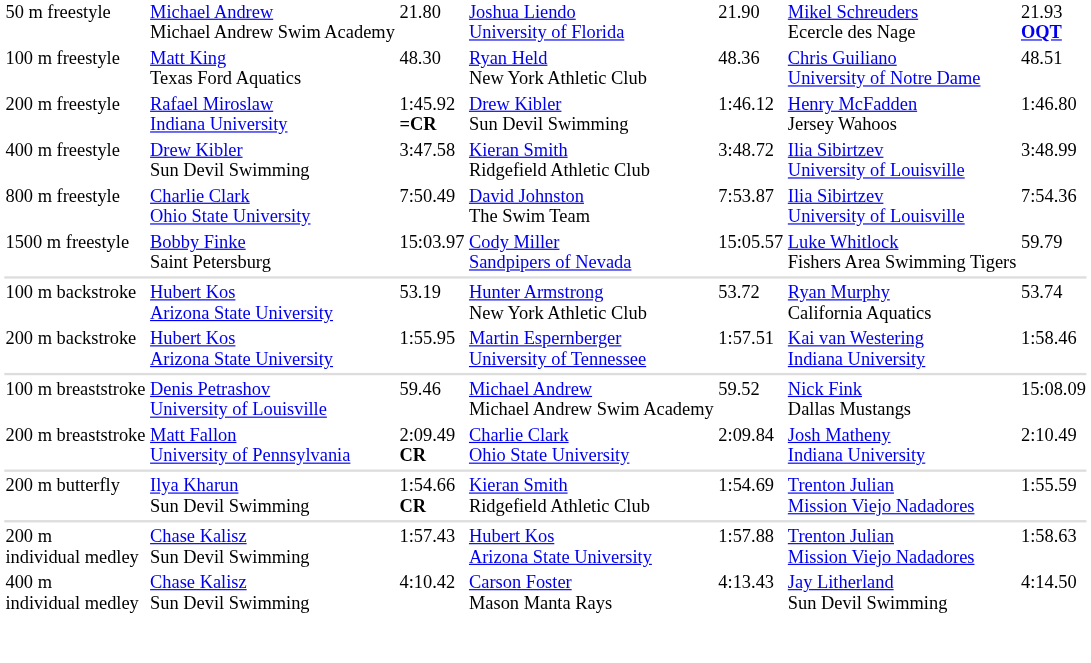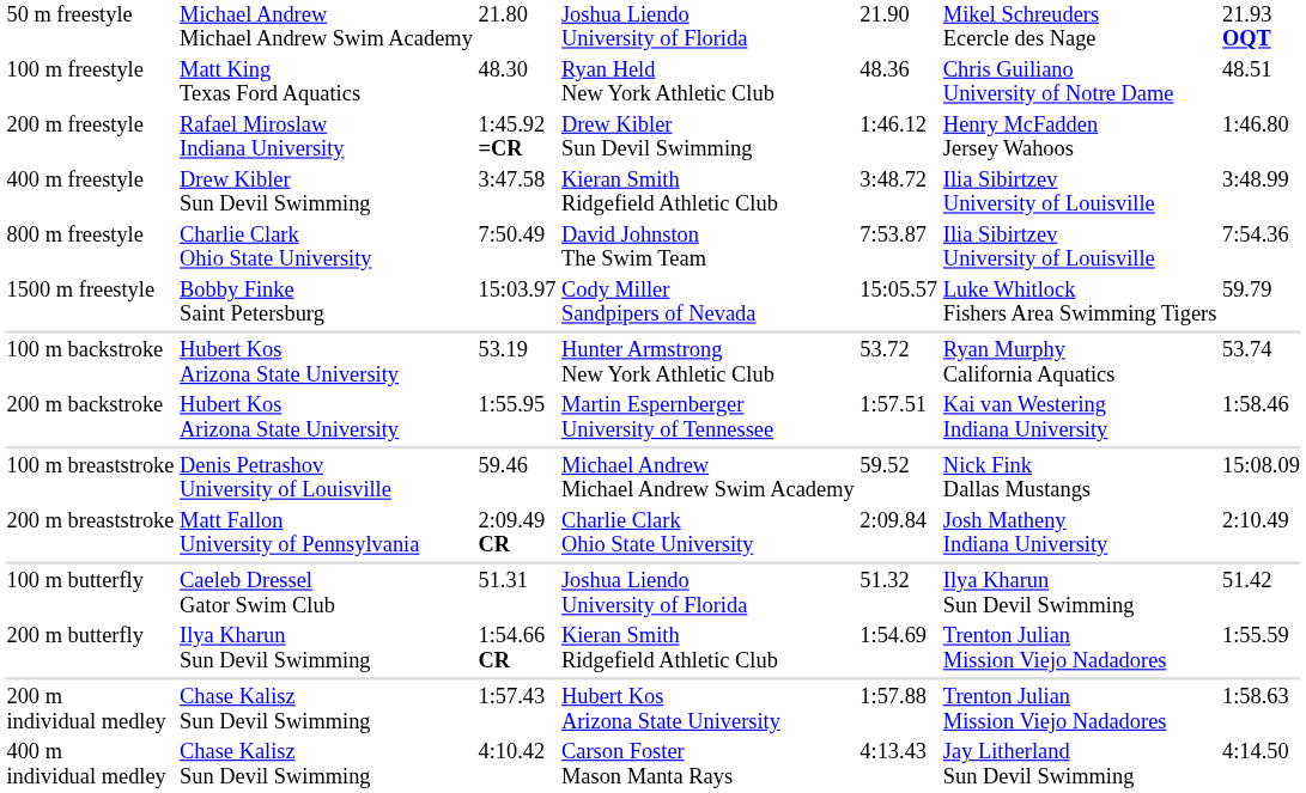+ row: 100 m butterfly | Caeleb Dressel Gator Swim Club | 51.31 | Joshua Liendo University of Florida | 51.32 | Ilya Kharun Sun Devil Swimming | 51.42
